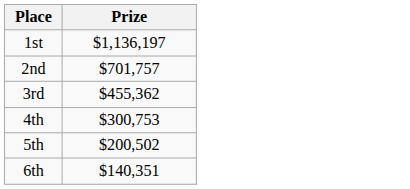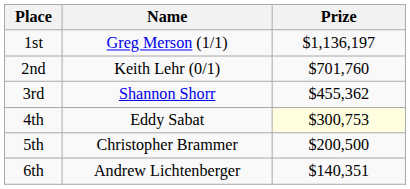+ column: Name | Greg Merson (1/1) | Keith Lehr (0/1) | Shannon Shorr | Eddy Sabat | Christopher Brammer | Andrew Lichtenberger
2nd | Prize: $701,757 -> $701,760
4th | Prize: no background -> lightyellow background
5th | Prize: $200,502 -> $200,500
